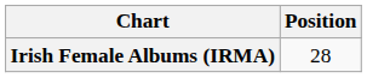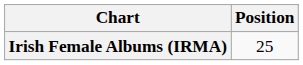Irish Female Albums (IRMA) | Position: 28 -> 25
